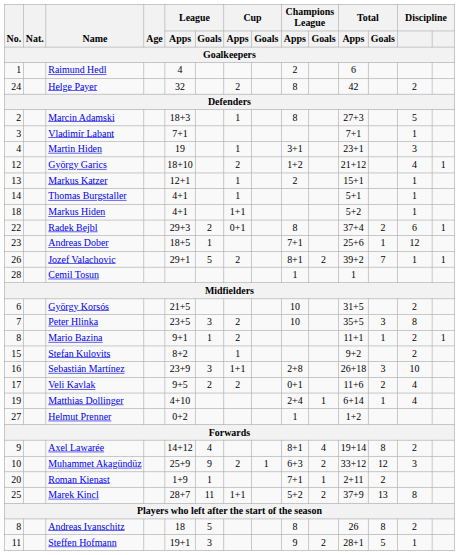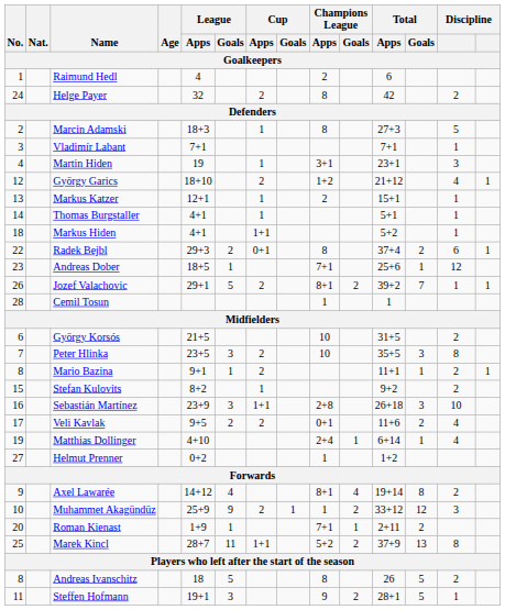Muhammet Akagündüz | Champions League / Apps: 6+3 -> 1
Andreas Ivanschitz | Total / Goals: 8 -> 5
